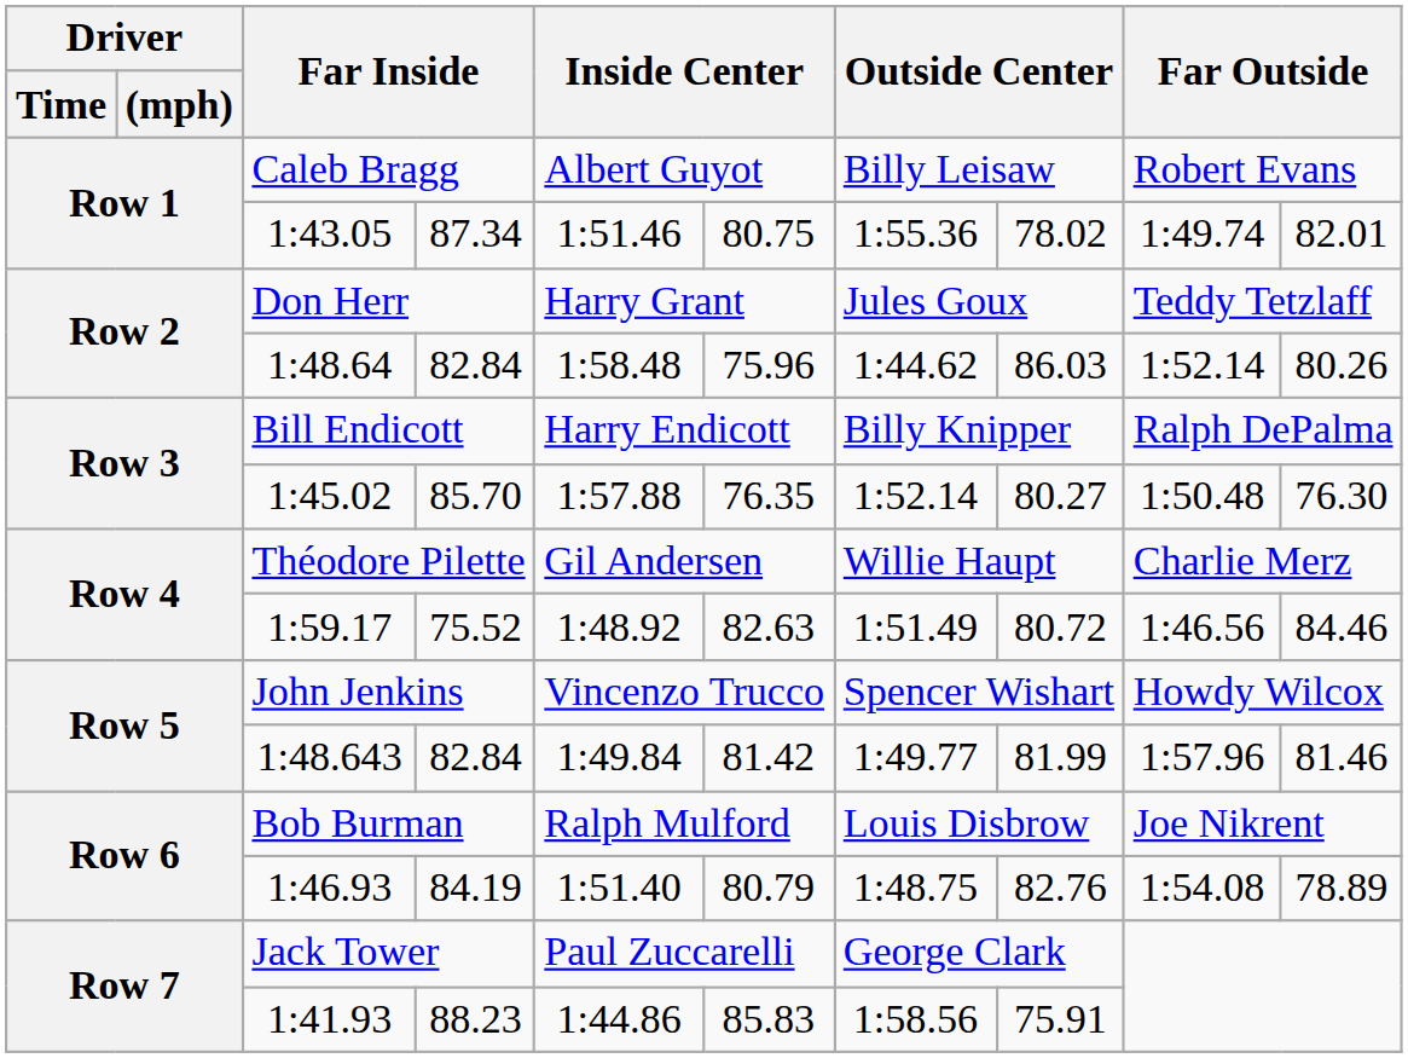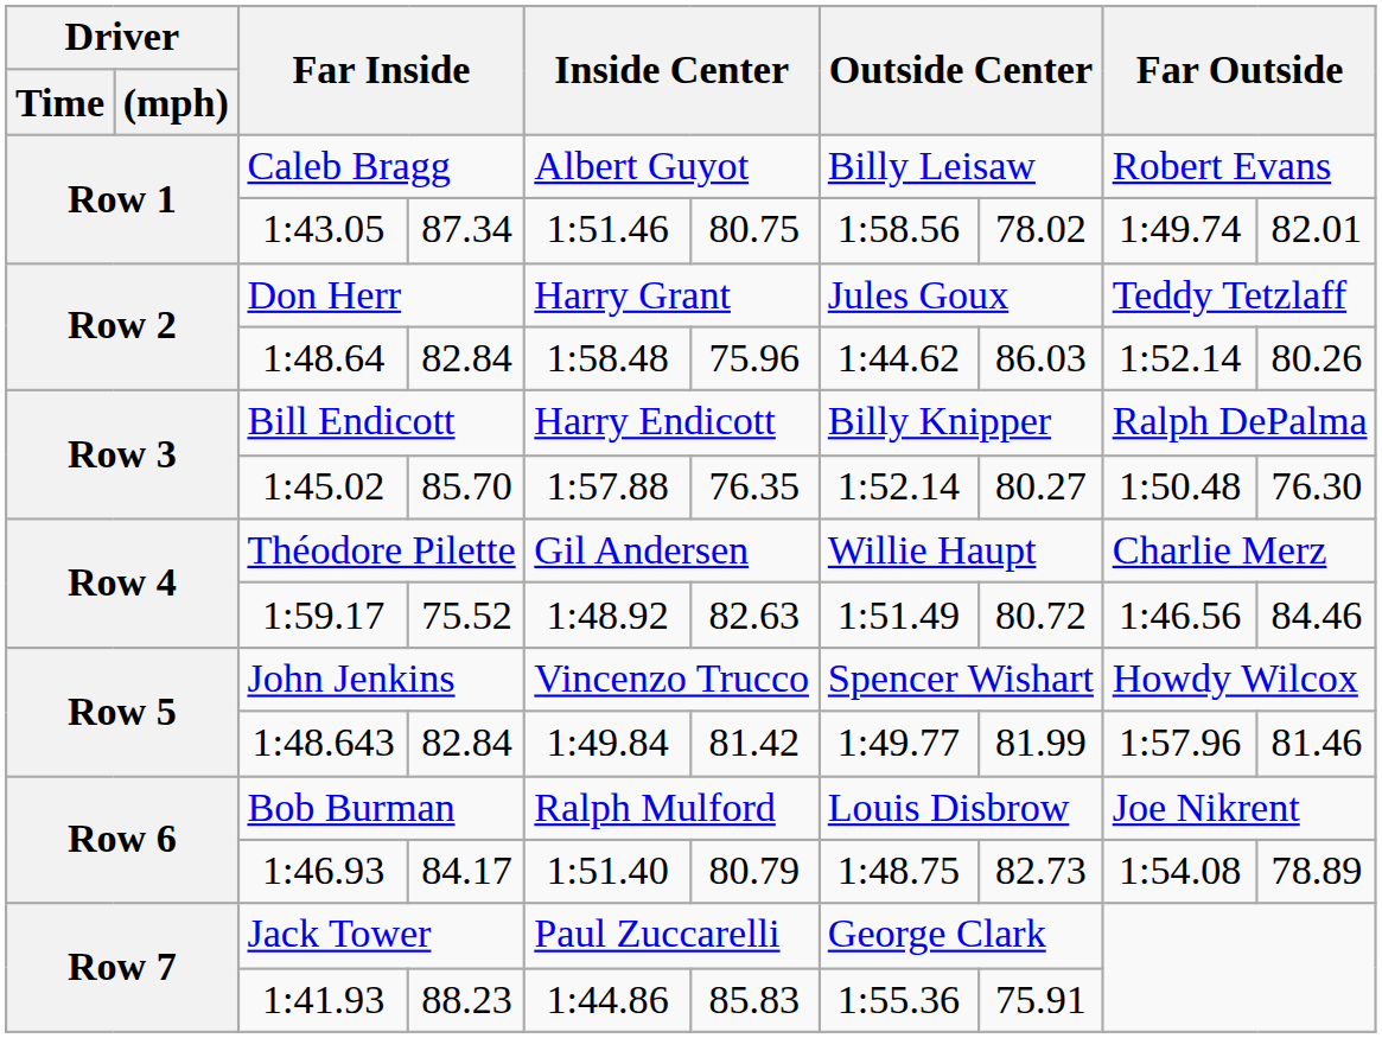1:43.05 | column 7: 1:55.36 -> 1:58.56
1:46.93 | column 4: 84.19 -> 84.17
1:46.93 | column 8: 82.76 -> 82.73
1:41.93 | column 7: 1:58.56 -> 1:55.36
